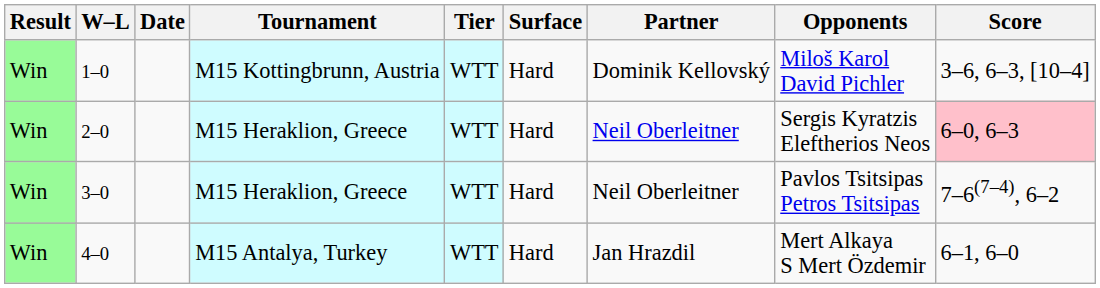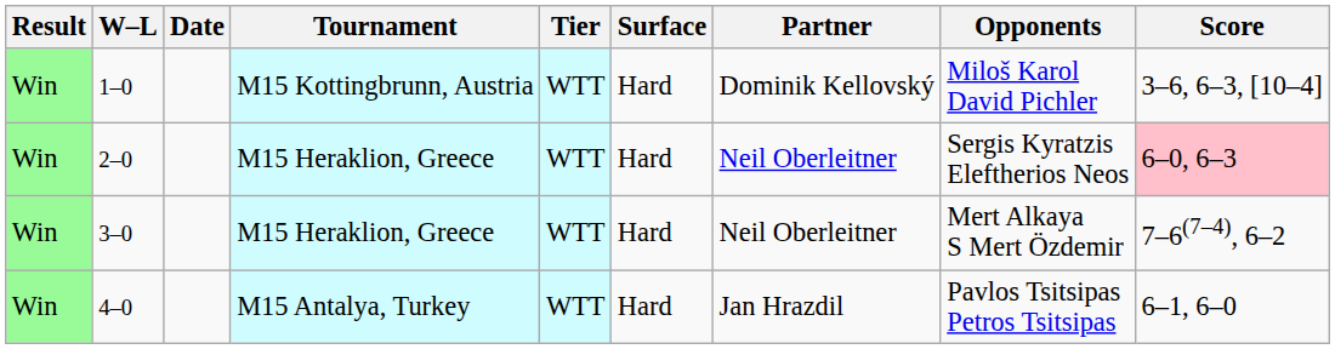3–0 | Opponents: Pavlos Tsitsipas Petros Tsitsipas -> Mert Alkaya S Mert Özdemir
4–0 | Opponents: Mert Alkaya S Mert Özdemir -> Pavlos Tsitsipas Petros Tsitsipas
